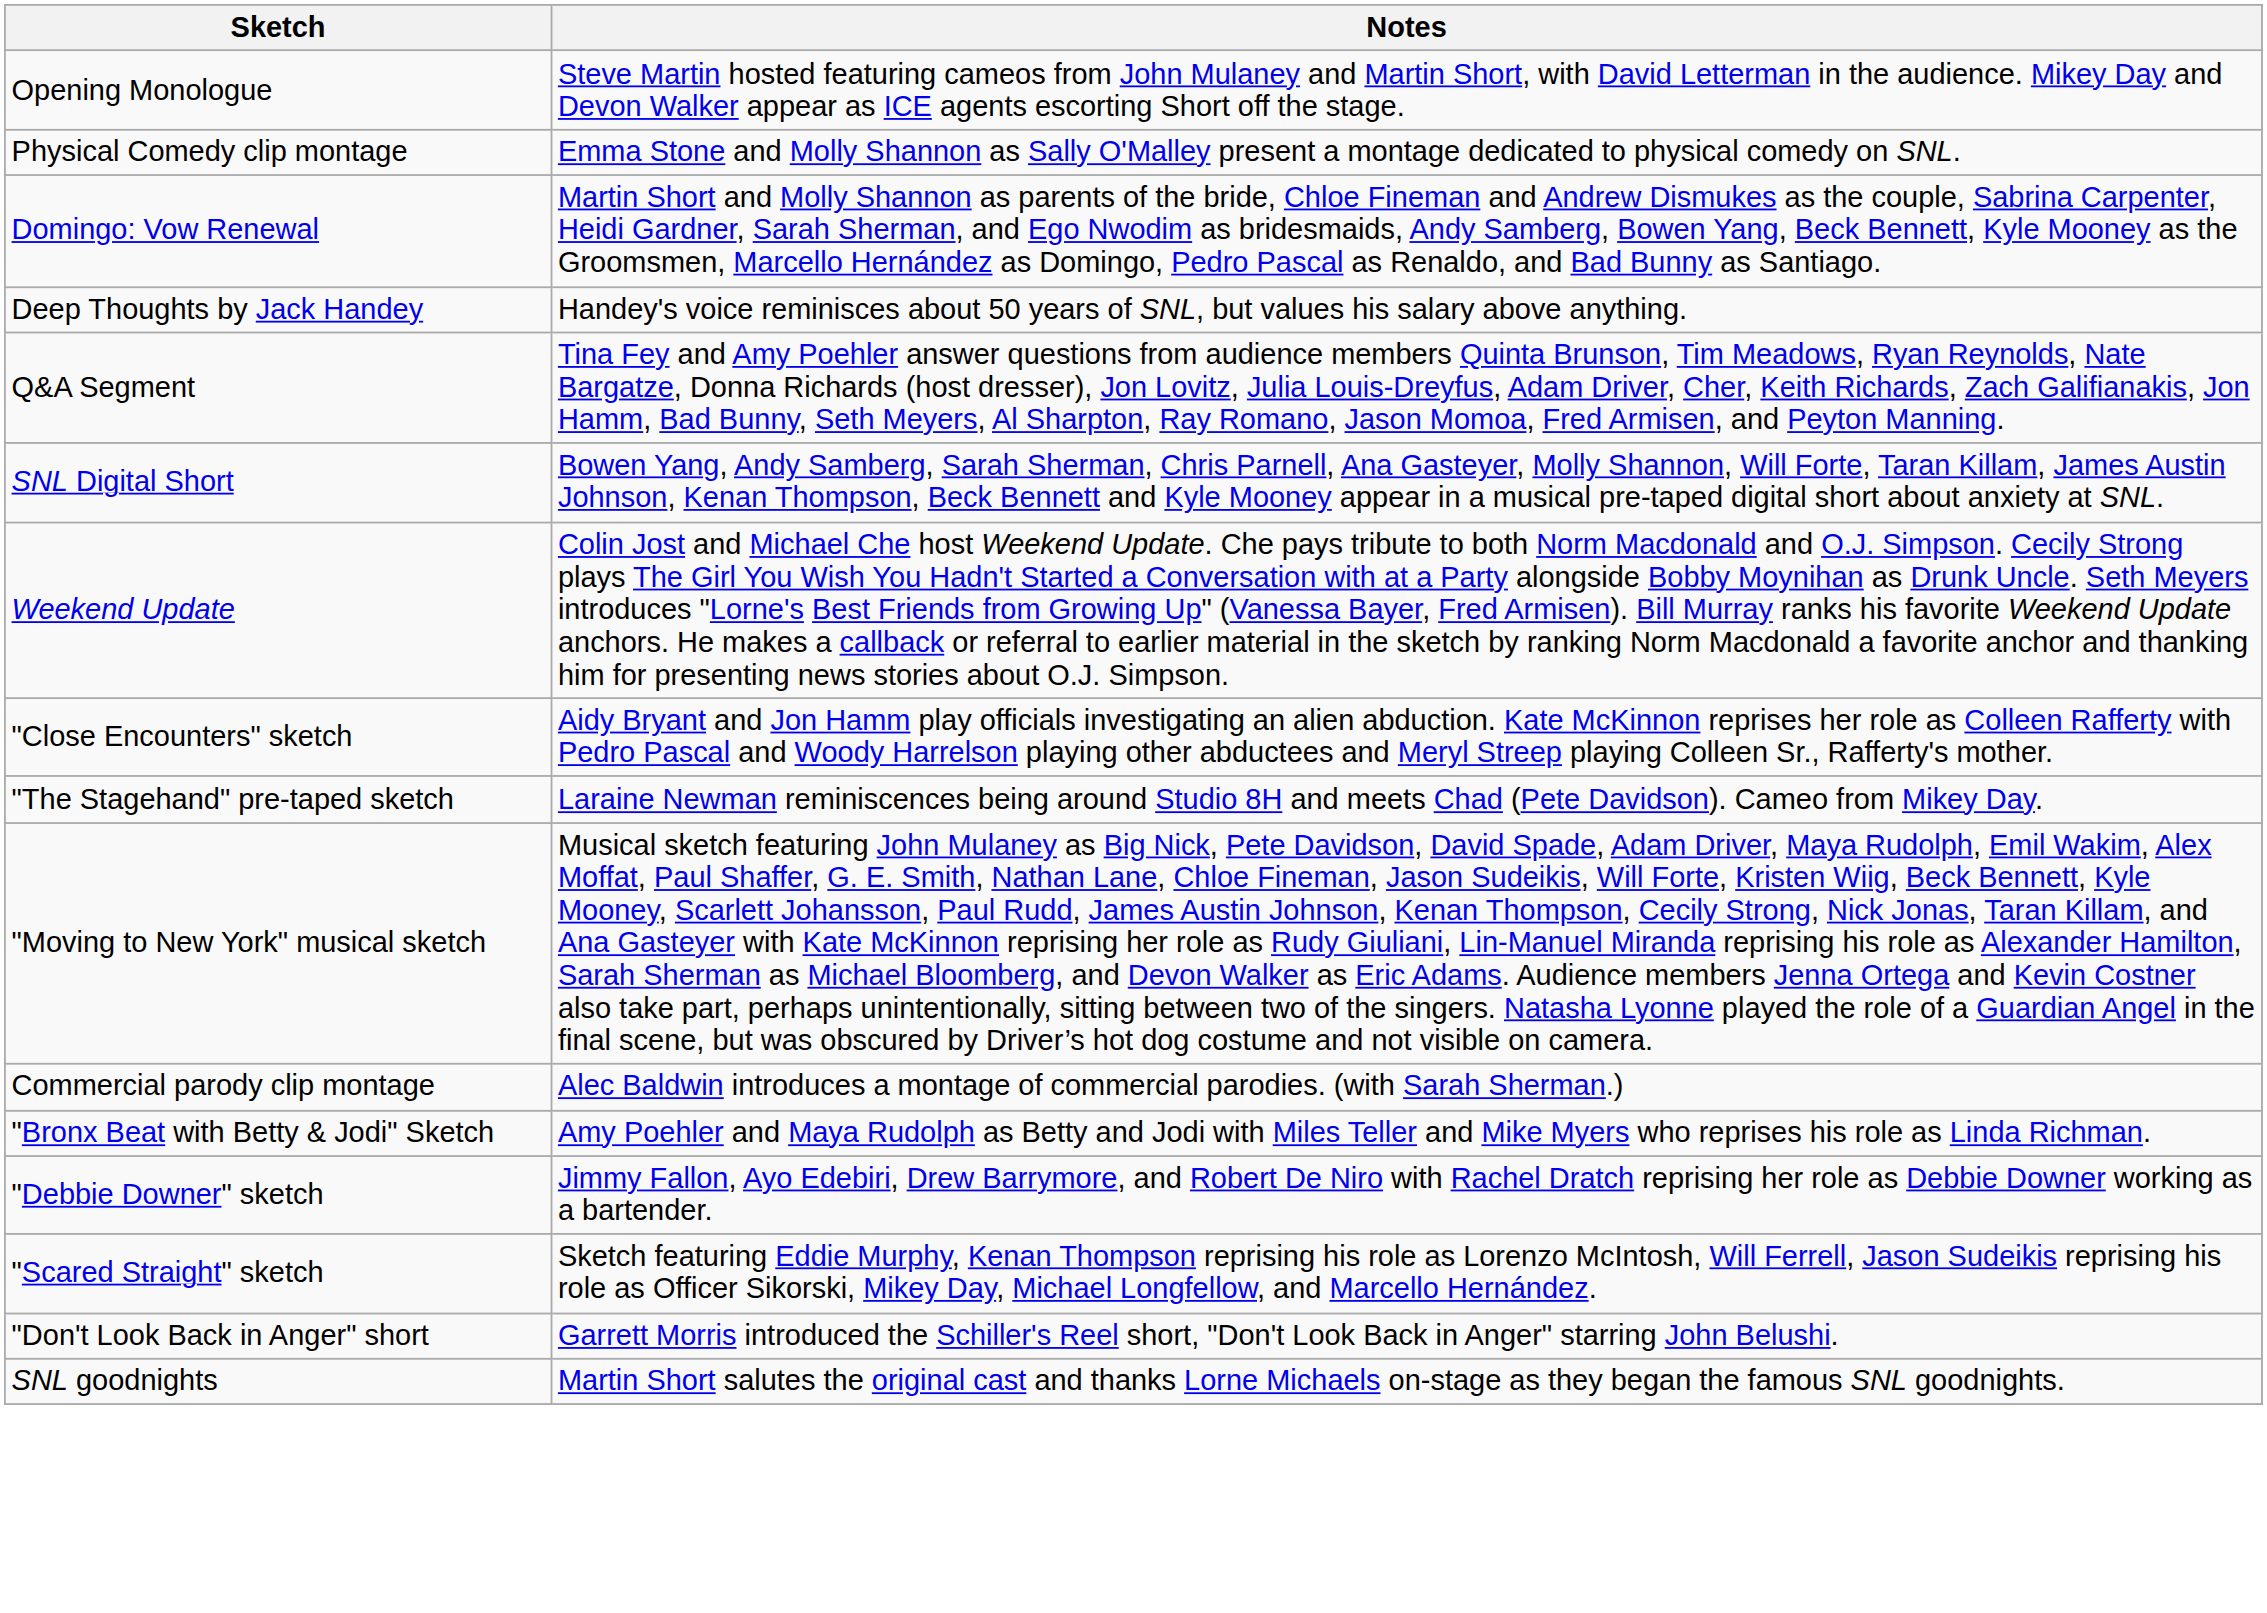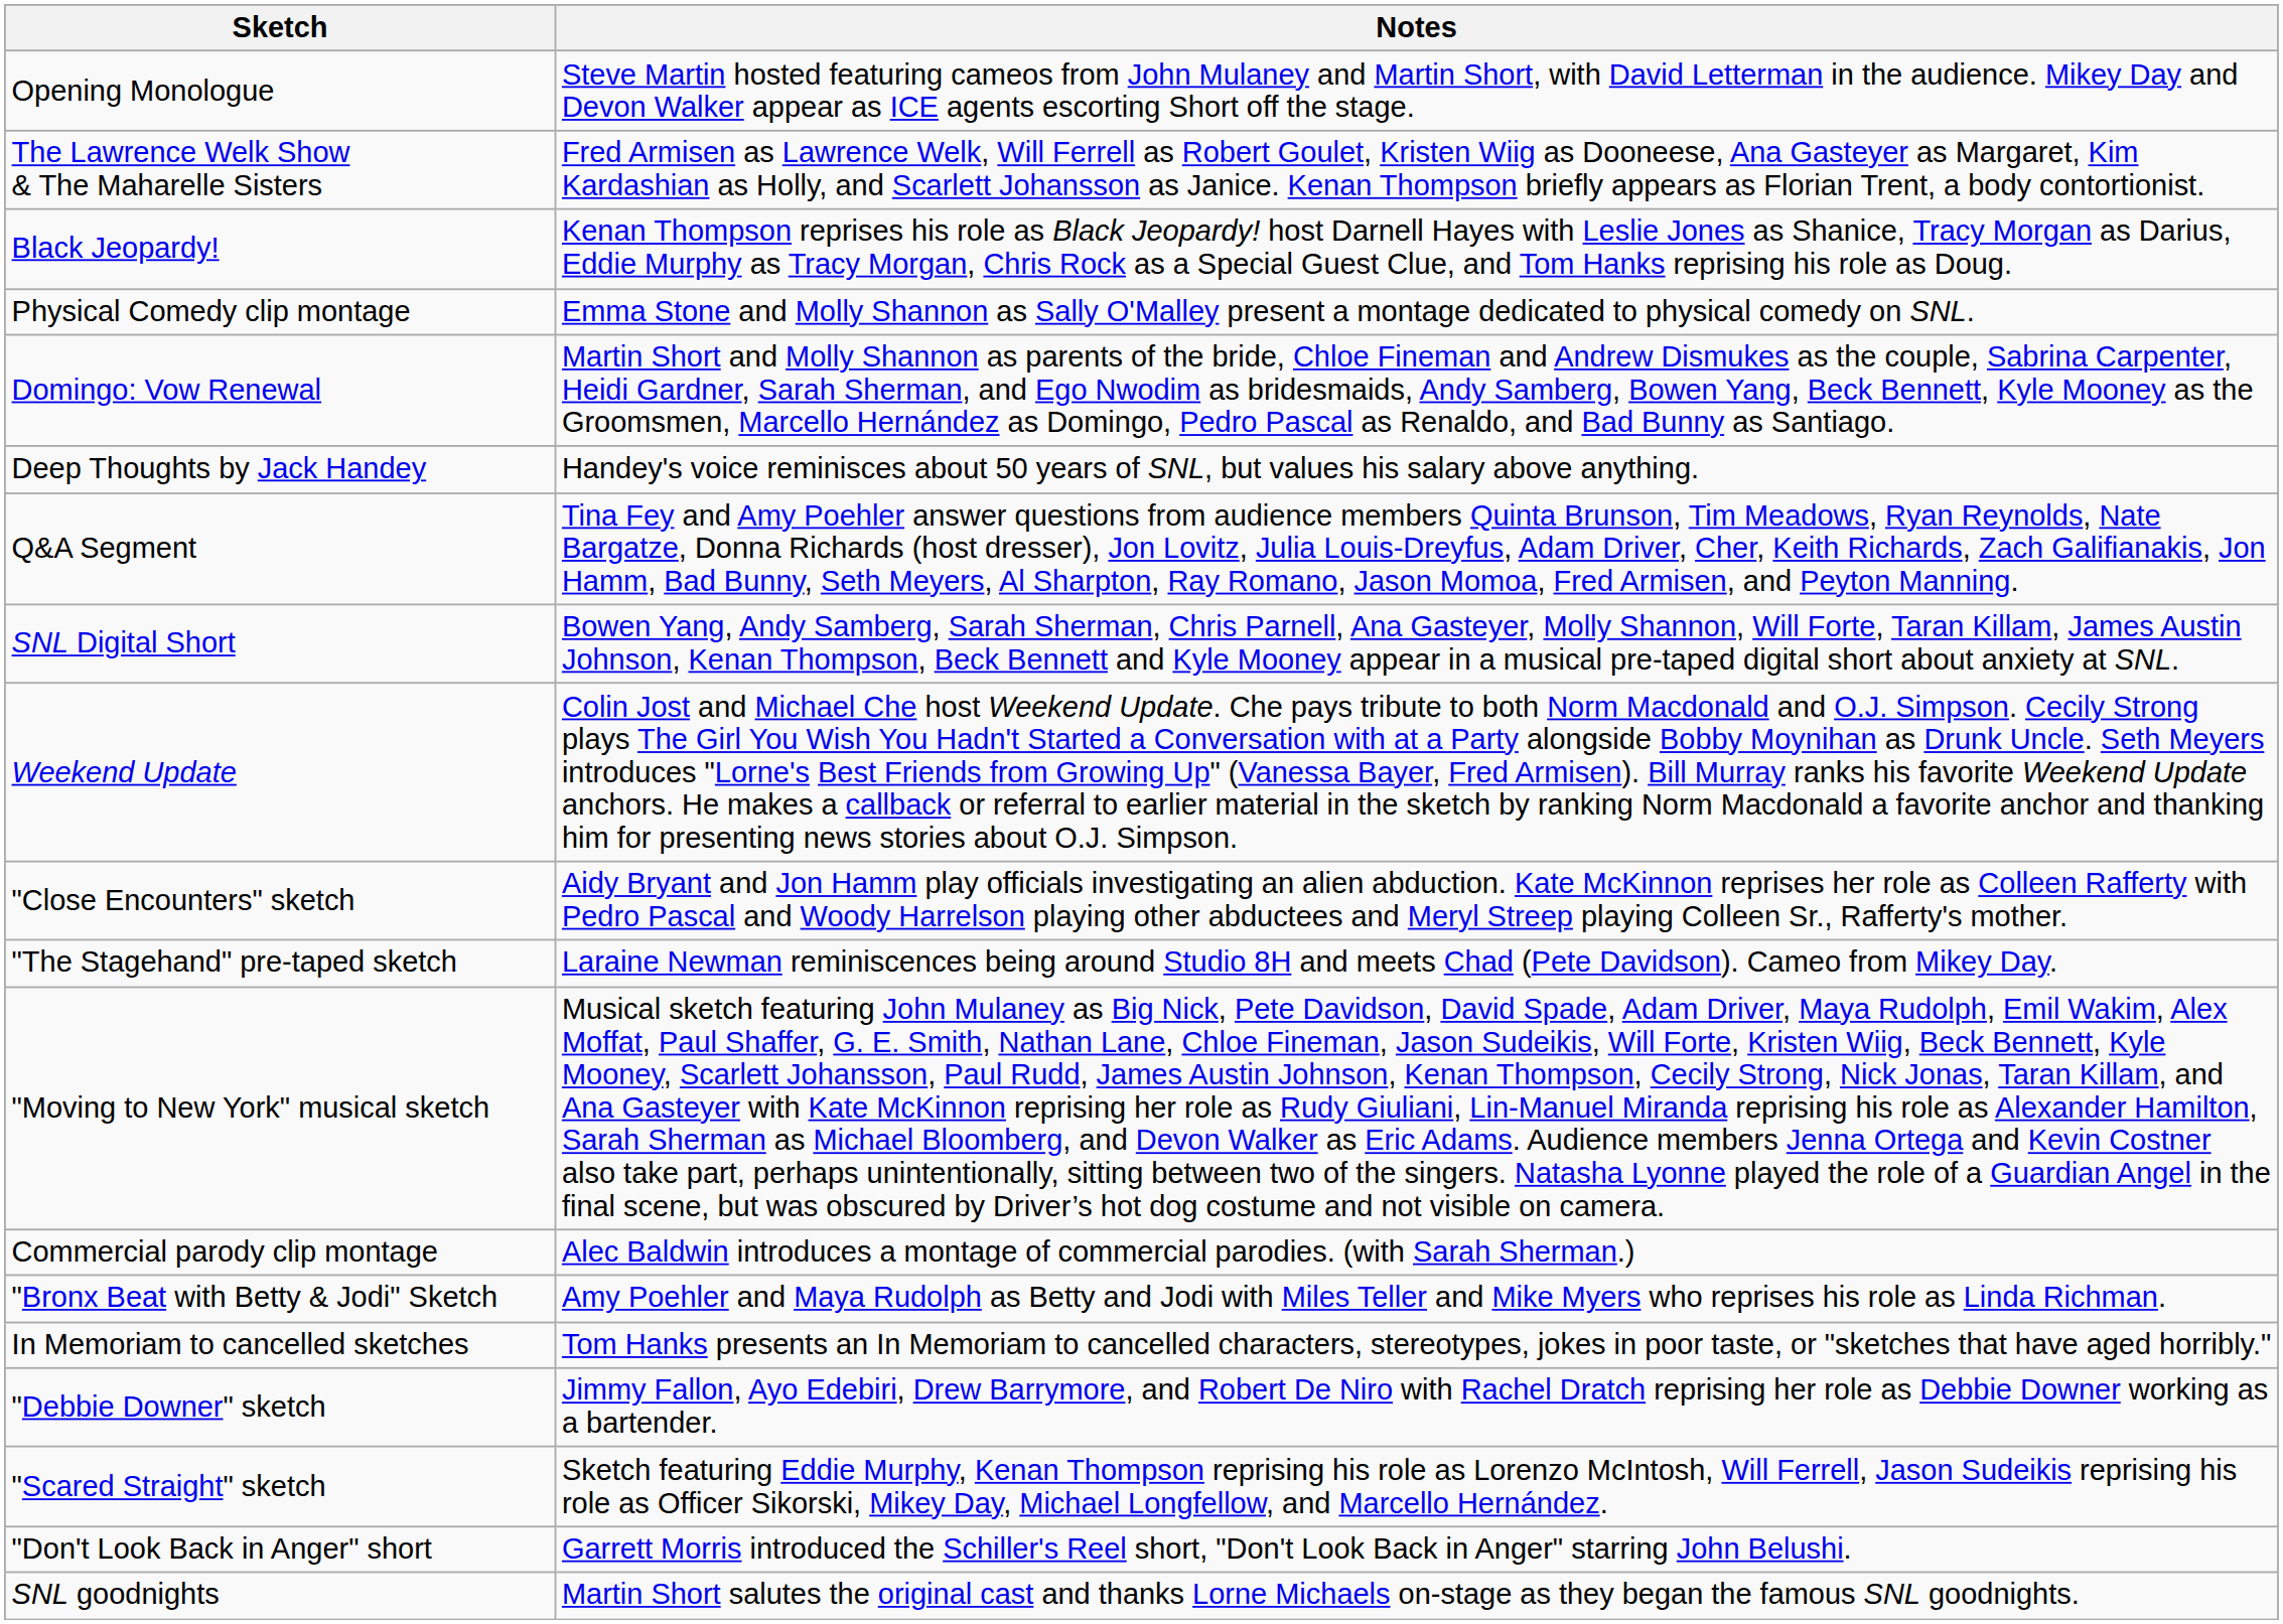+ row: The Lawrence Welk Show & The Maharelle Sisters | Fred Armisen as Lawrence Welk, Will Ferrell as Robert Goulet, Kristen Wiig as Dooneese, Ana Gasteyer as Margaret, Kim Kardashian as Holly, and Scarlett Johansson as Janice. Kenan Thompson briefly appears as Florian Trent, a body contortionist.
+ row: Black Jeopardy! | Kenan Thompson reprises his role as Black Jeopardy! host Darnell Hayes with Leslie Jones as Shanice, Tracy Morgan as Darius, Eddie Murphy as Tracy Morgan, Chris Rock as a Special Guest Clue, and Tom Hanks reprising his role as Doug.
+ row: In Memoriam to cancelled sketches | Tom Hanks presents an In Memoriam to cancelled characters, stereotypes, jokes in poor taste, or "sketches that have aged horribly."
